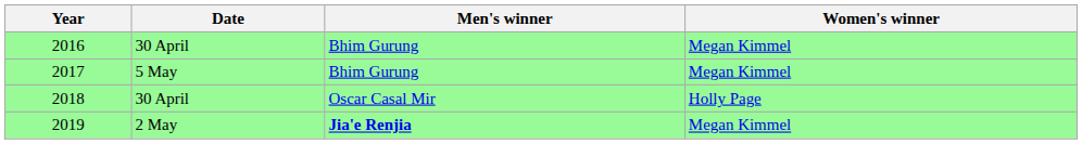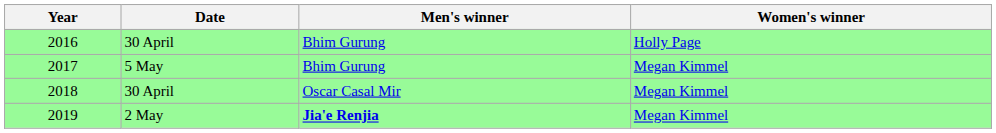2016 | Women's winner: Megan Kimmel -> Holly Page
2018 | Women's winner: Holly Page -> Megan Kimmel
